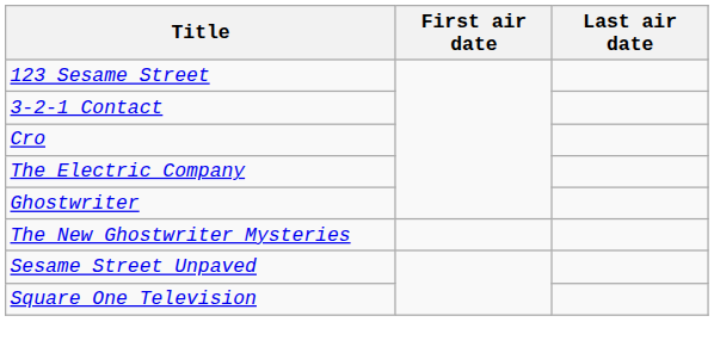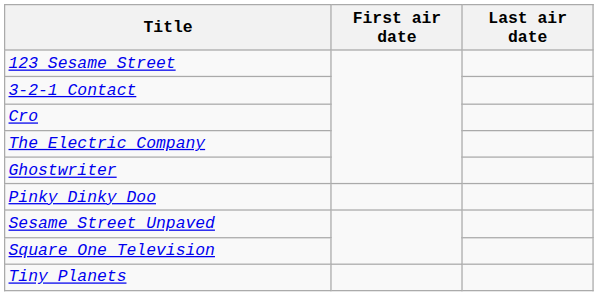- row: The New Ghostwriter Mysteries
+ row: Pinky Dinky Doo
+ row: Tiny Planets
